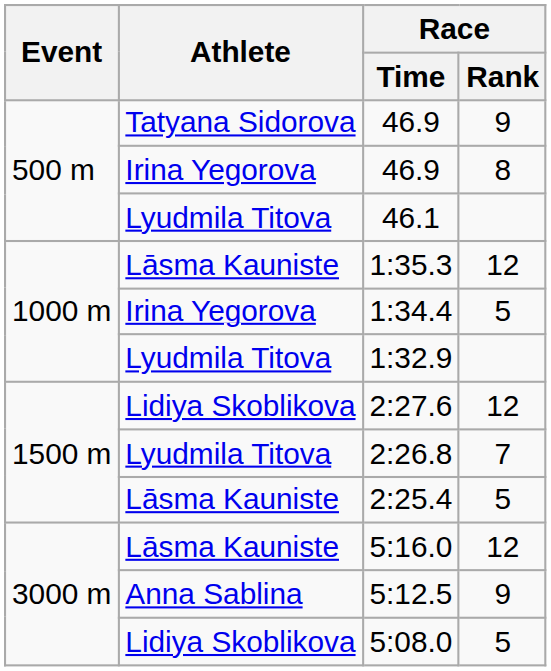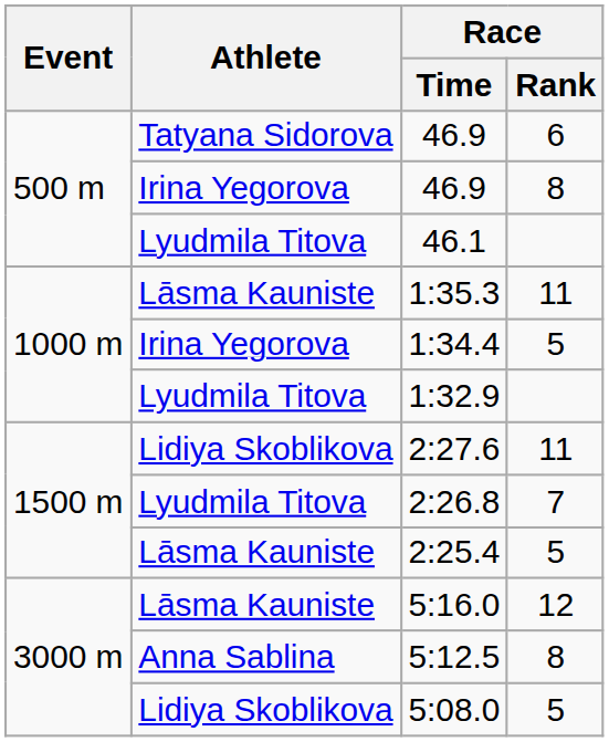Tatyana Sidorova / 46.9 | Race / Rank: 9 -> 6
1:35.3 | Race / Rank: 12 -> 11
2:27.6 | Race / Rank: 12 -> 11
5:12.5 | Race / Rank: 9 -> 8
